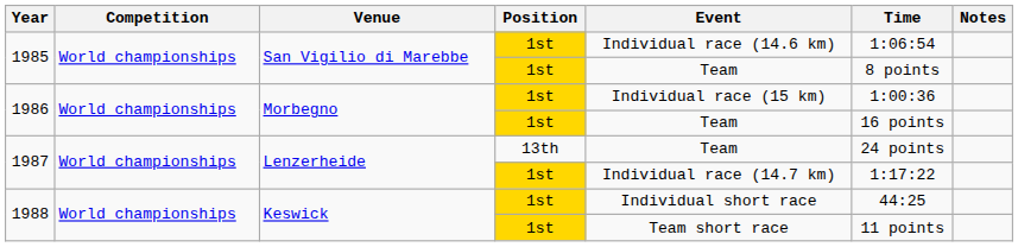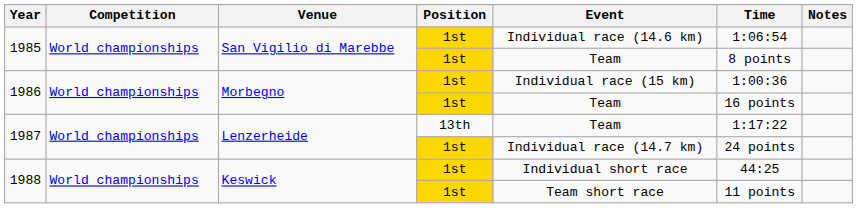1987 / 13th | Time: 24 points -> 1:17:22
1987 / 1st | Time: 1:17:22 -> 24 points
